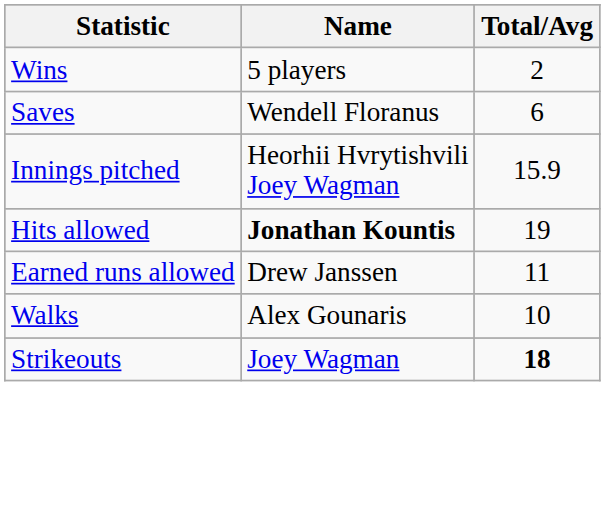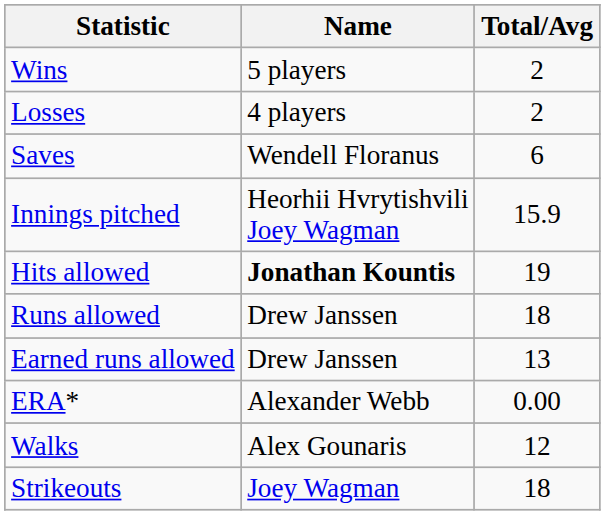+ row: Losses | 4 players | 2
+ row: Runs allowed | Drew Janssen | 18
Earned runs allowed | Total/Avg: 11 -> 13
+ row: ERA* | Alexander Webb | 0.00
Walks | Total/Avg: 10 -> 12
Strikeouts | Total/Avg: bold -> normal
